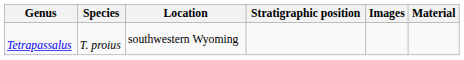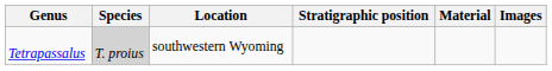columns swapped: Material <-> Images
Tetrapassalus | Species: no background -> lightgrey background
